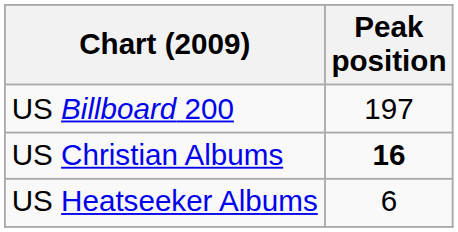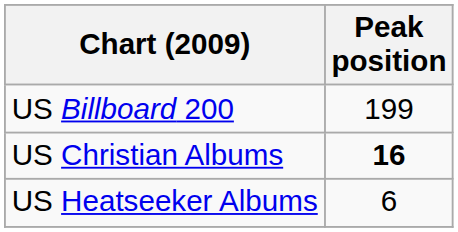US Billboard 200 | Peak position: 197 -> 199
